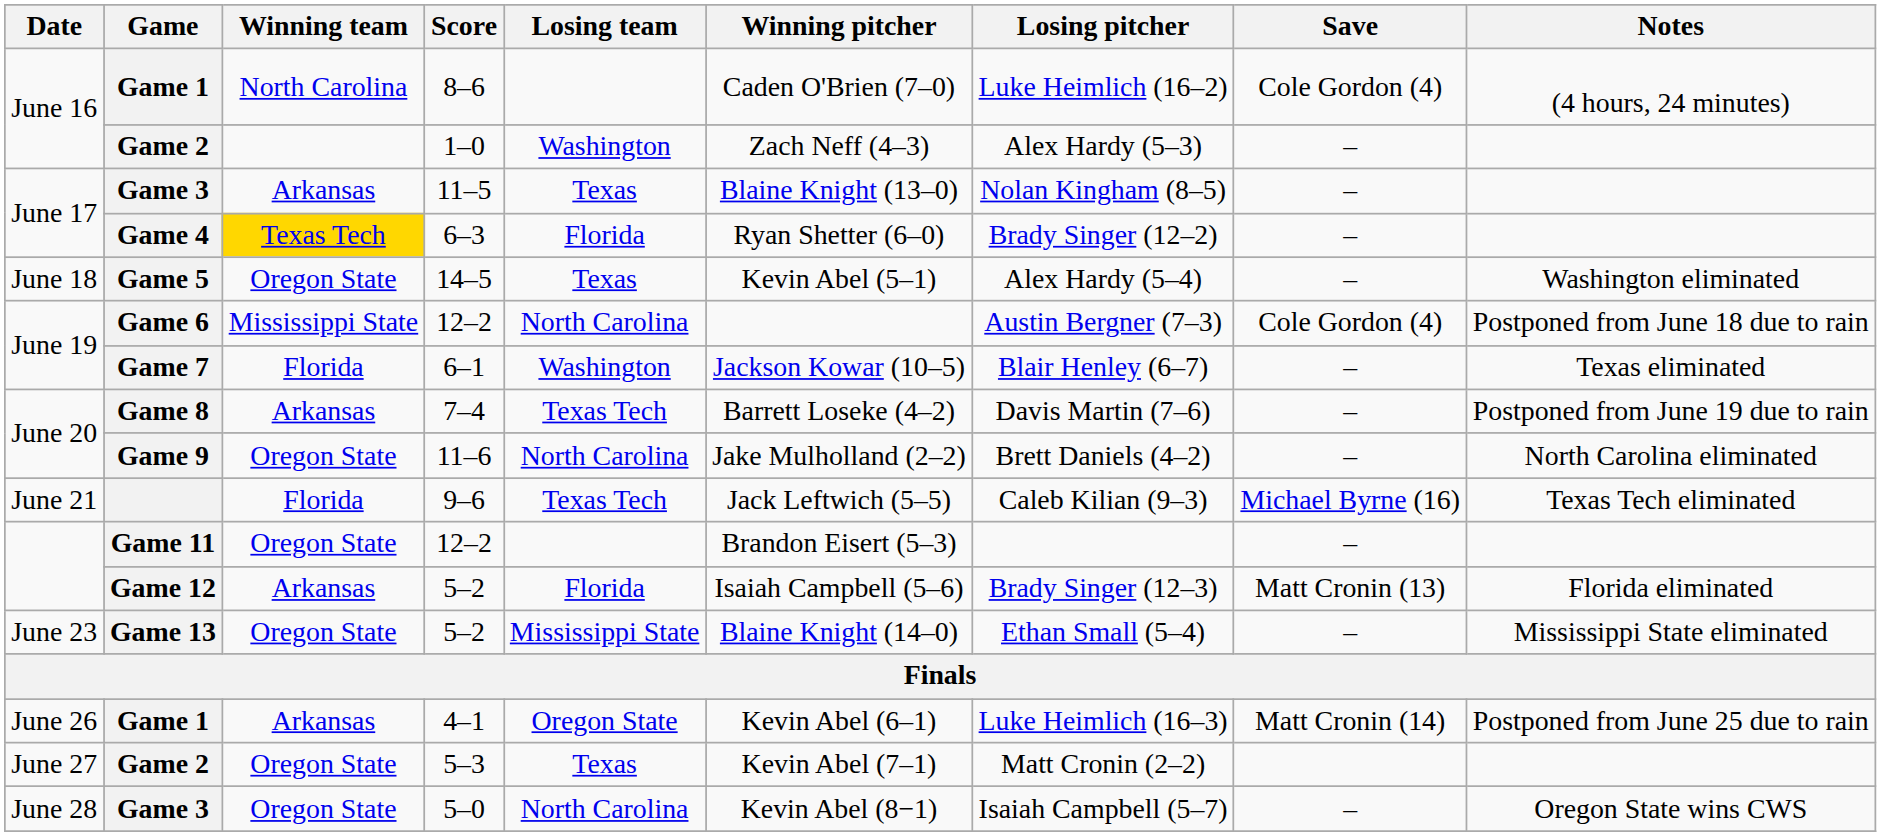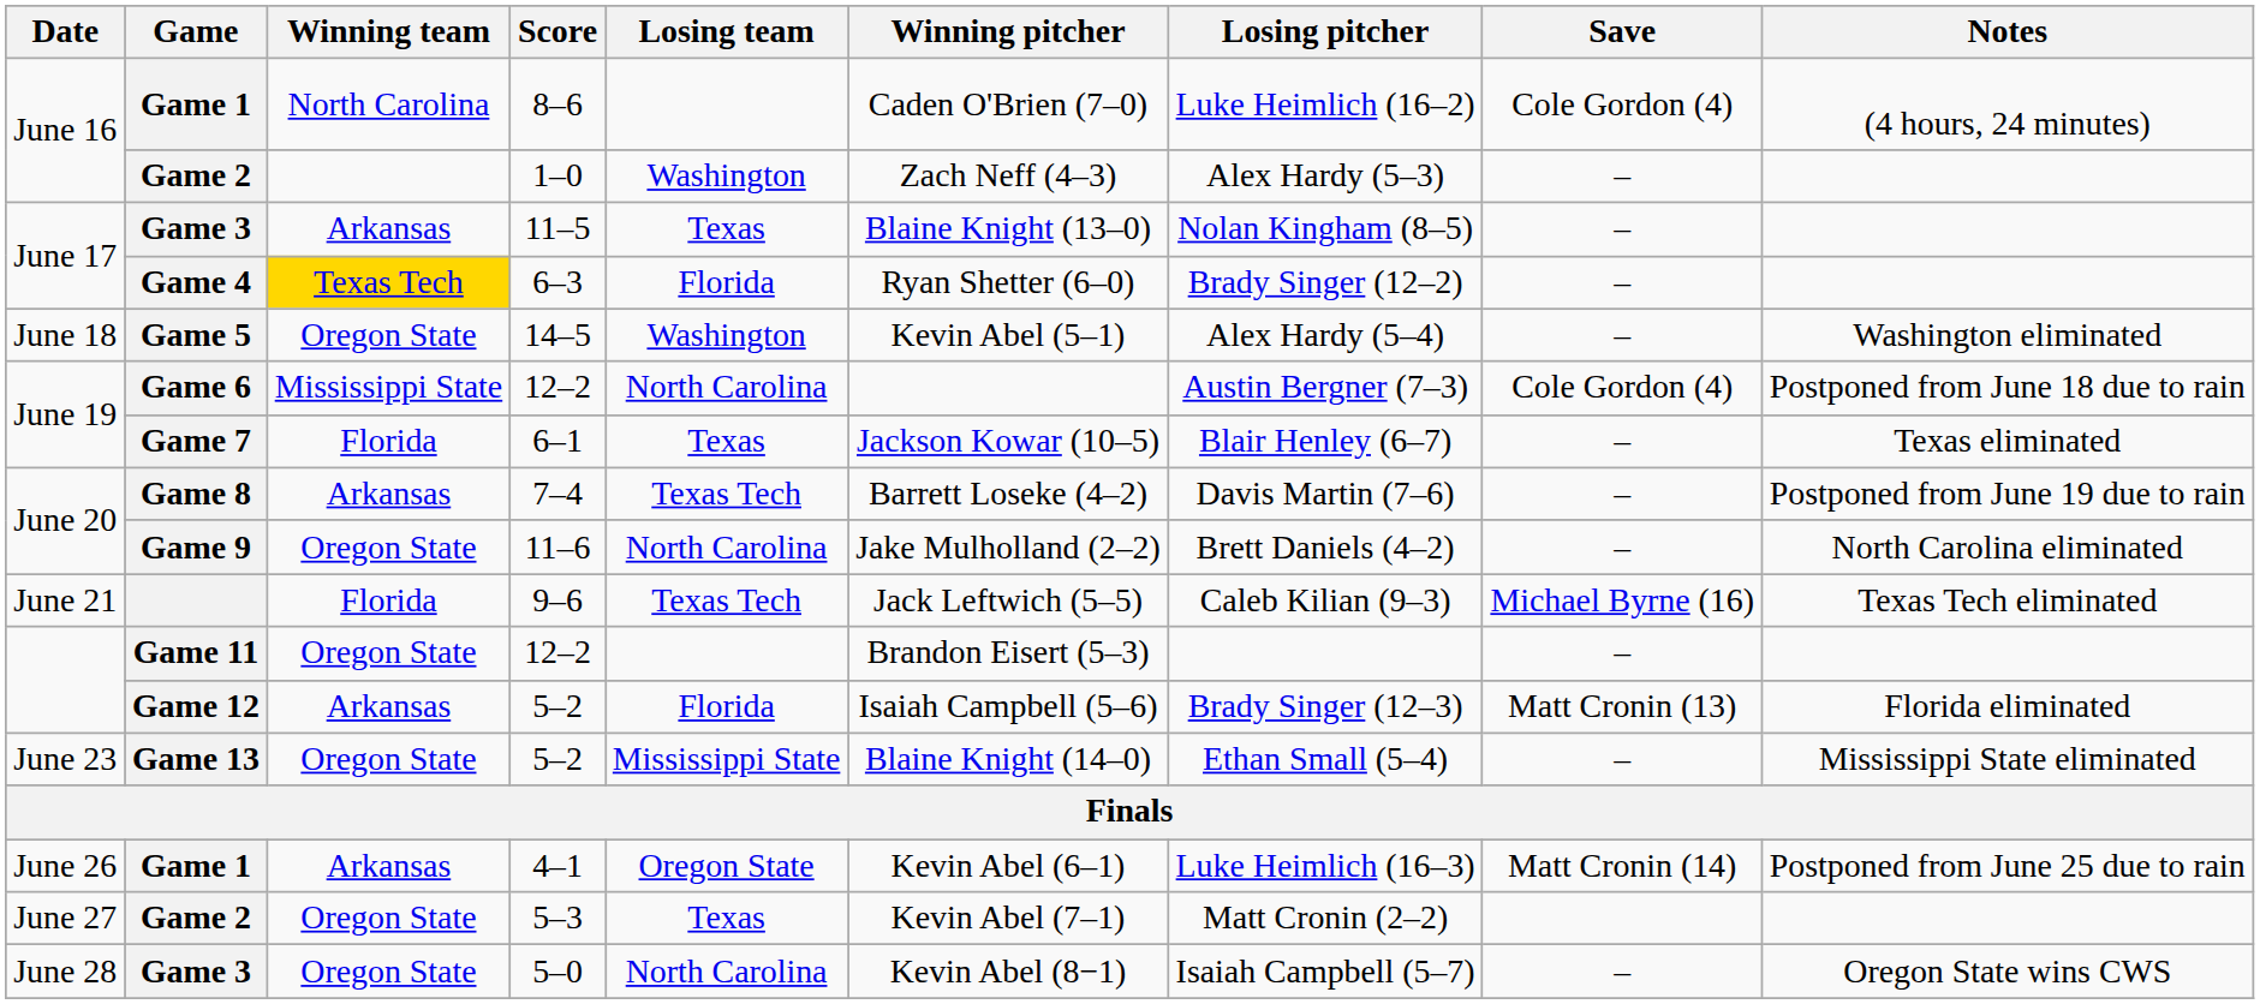14–5 | Losing team: Texas -> Washington
6–1 | Losing team: Washington -> Texas
